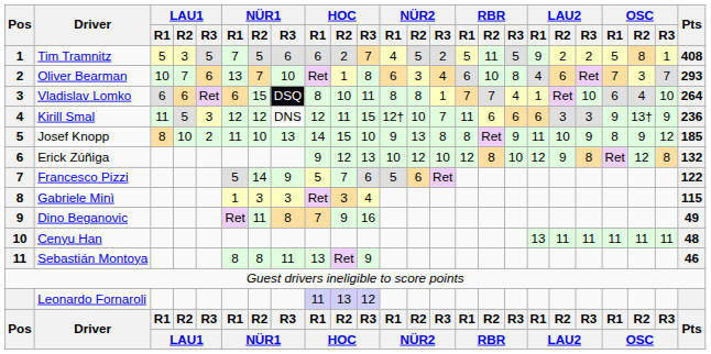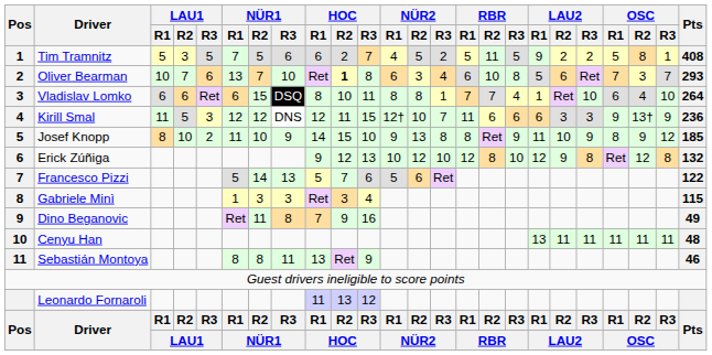Oliver Bearman | HOC / R2: normal -> bold
Oliver Bearman | LAU2 / R1: 4 -> 5
Josef Knopp | NÜR1 / R3: 13 -> 9
Francesco Pizzi | NÜR1 / R3: 9 -> 13
